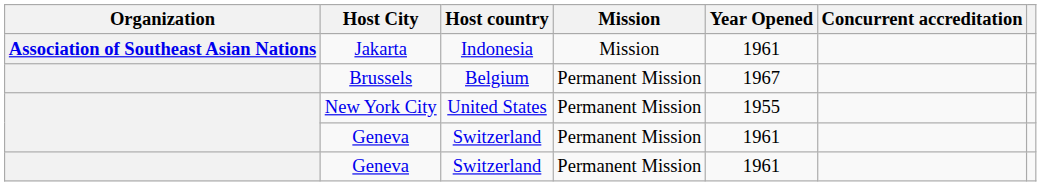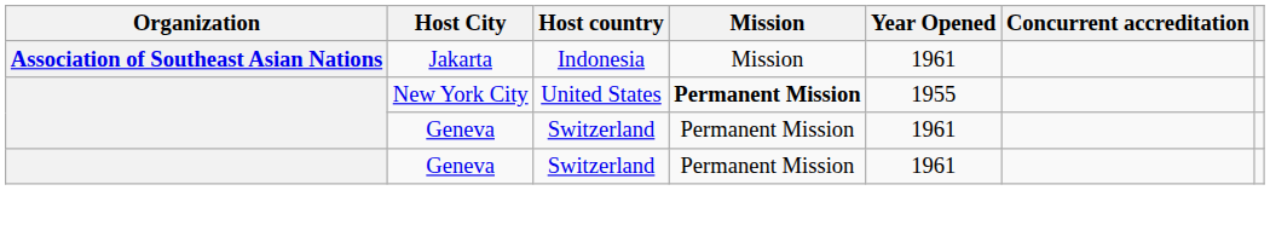- row: Brussels | Belgium | Permanent Mission | 1967
New York City | Mission: normal -> bold
